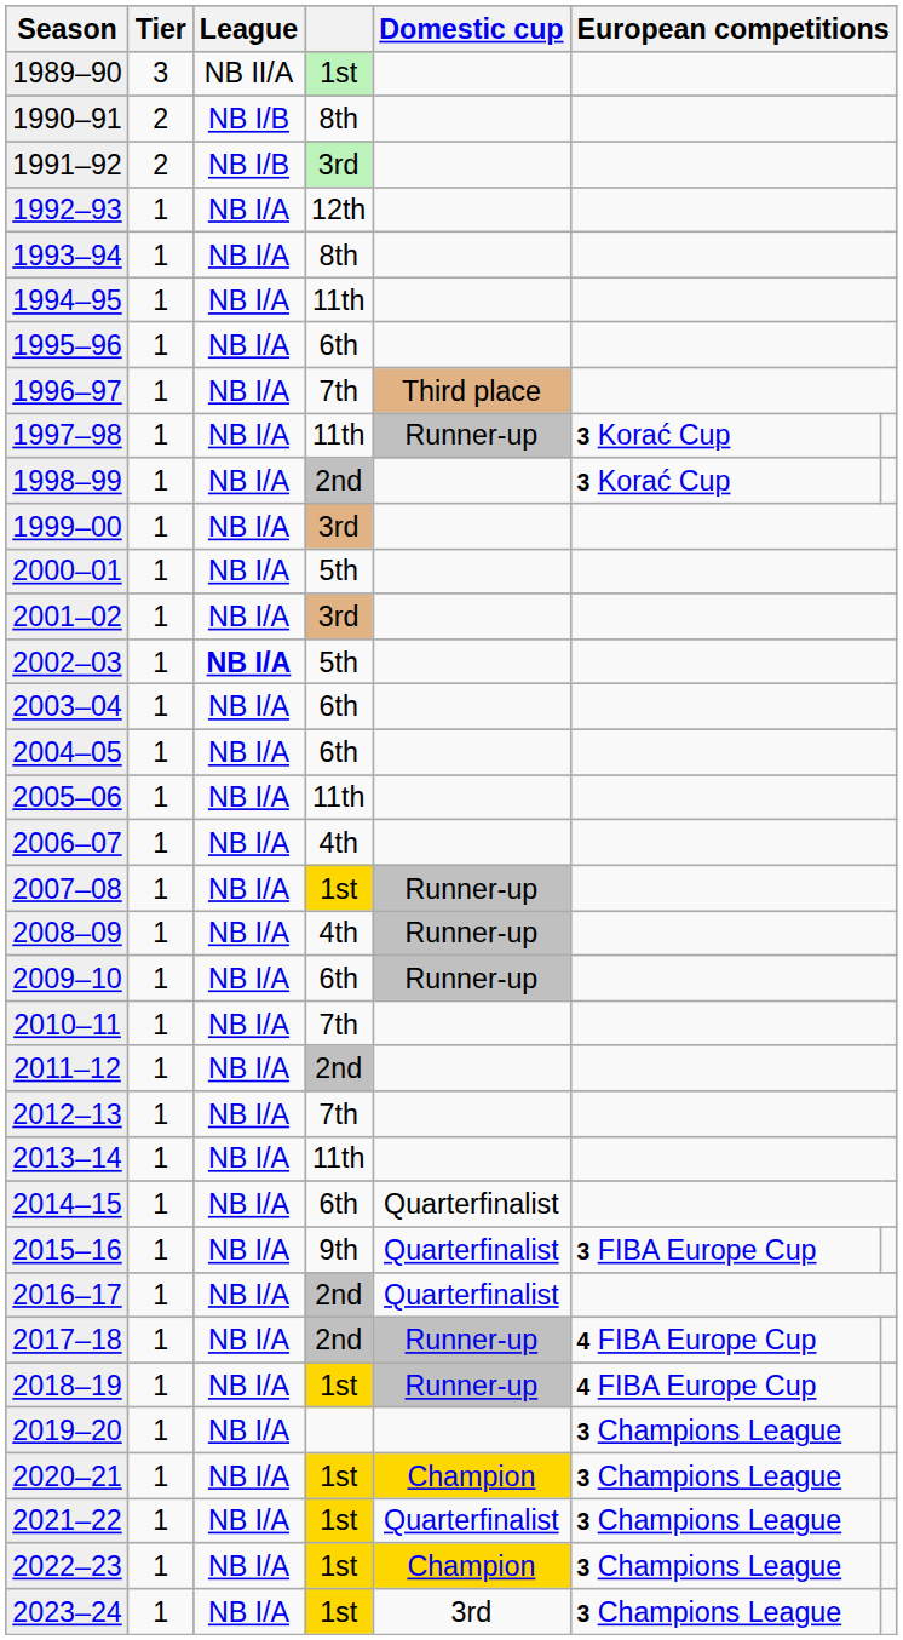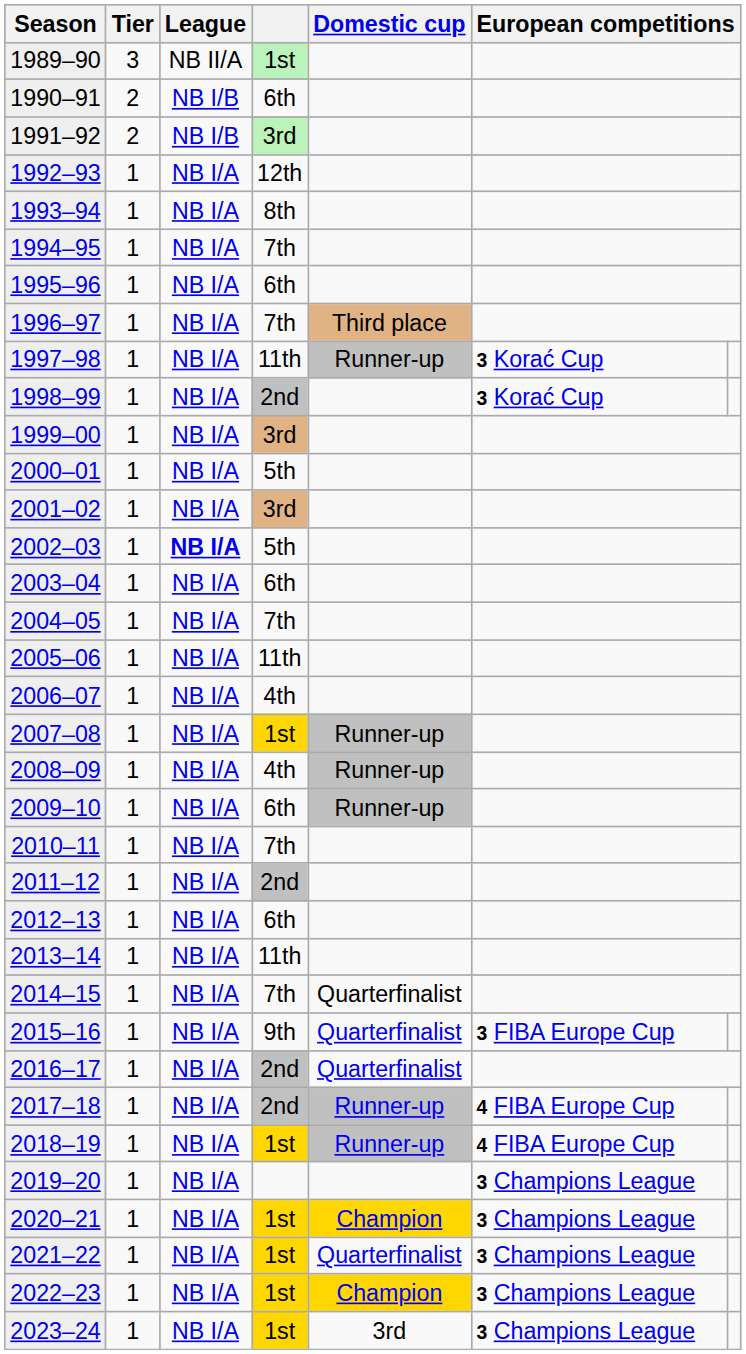1990–91 | column 4: 8th -> 6th
1994–95 | column 4: 11th -> 7th
2004–05 | column 4: 6th -> 7th
2012–13 | column 4: 7th -> 6th
2014–15 | column 4: 6th -> 7th
